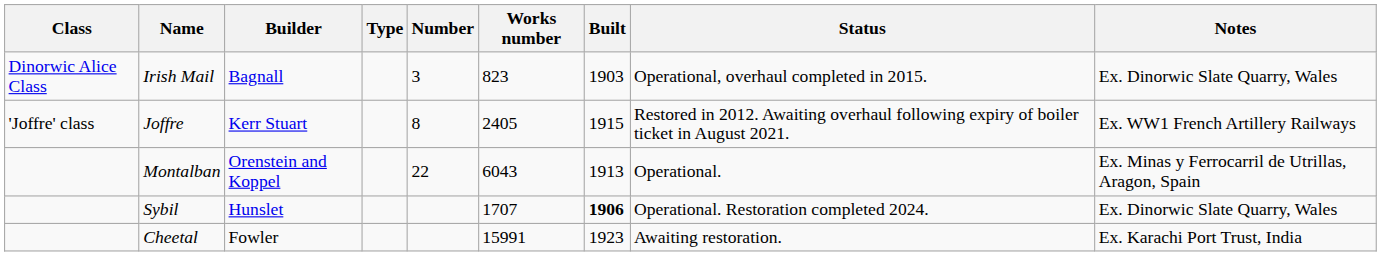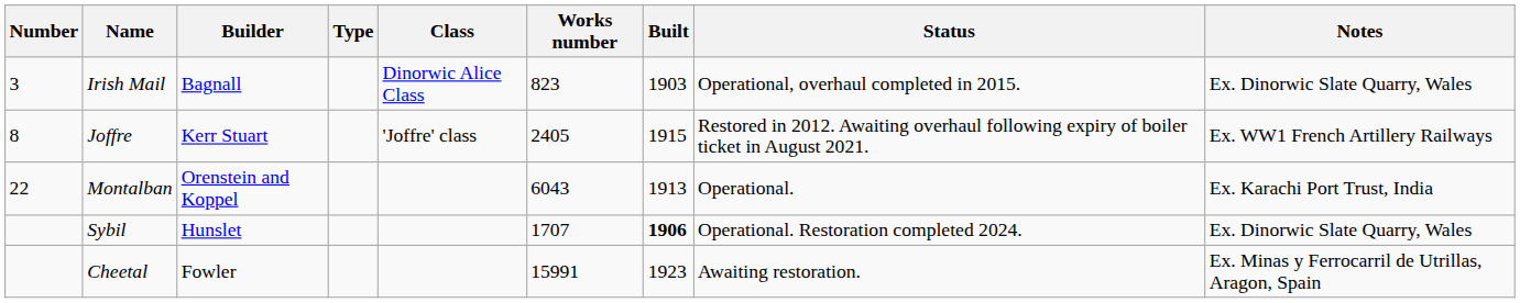columns swapped: Number <-> Class
Montalban | Notes: Ex. Minas y Ferrocarril de Utrillas, Aragon, Spain -> Ex. Karachi Port Trust, India
Cheetal | Notes: Ex. Karachi Port Trust, India -> Ex. Minas y Ferrocarril de Utrillas, Aragon, Spain
